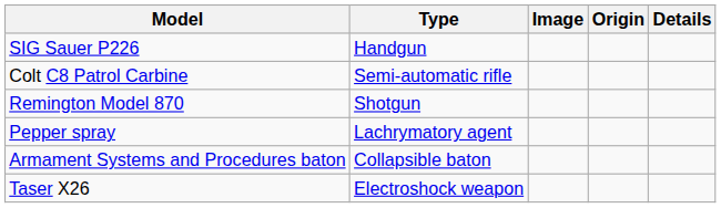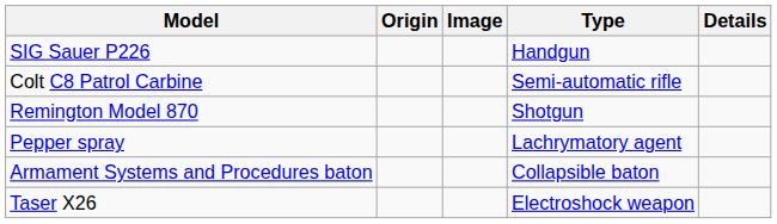columns swapped: Type <-> Origin
